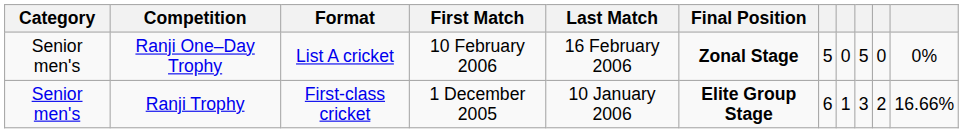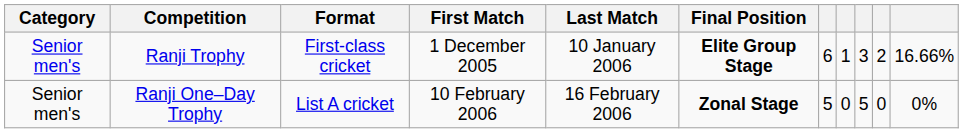rows swapped: Ranji Trophy <-> Ranji One–Day Trophy
